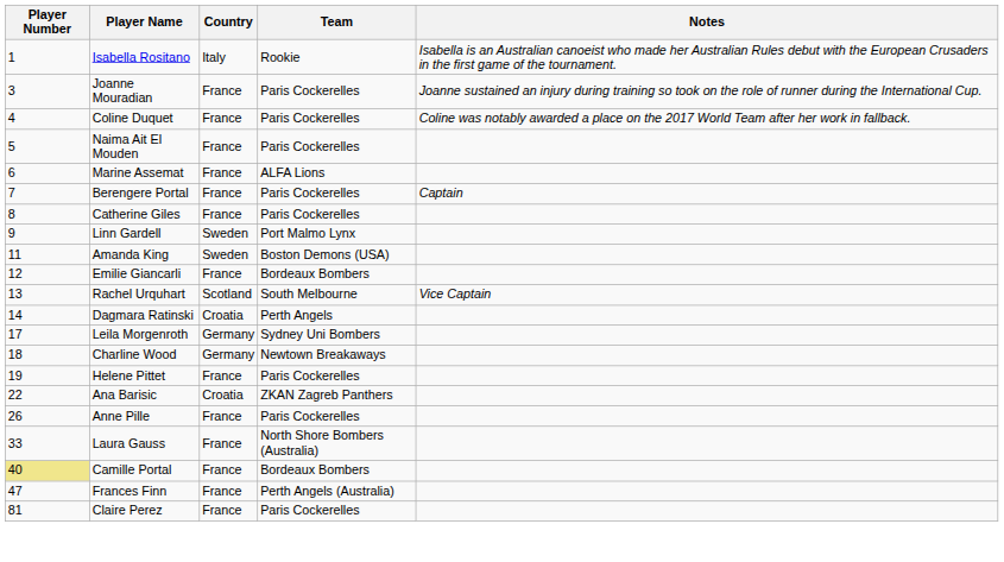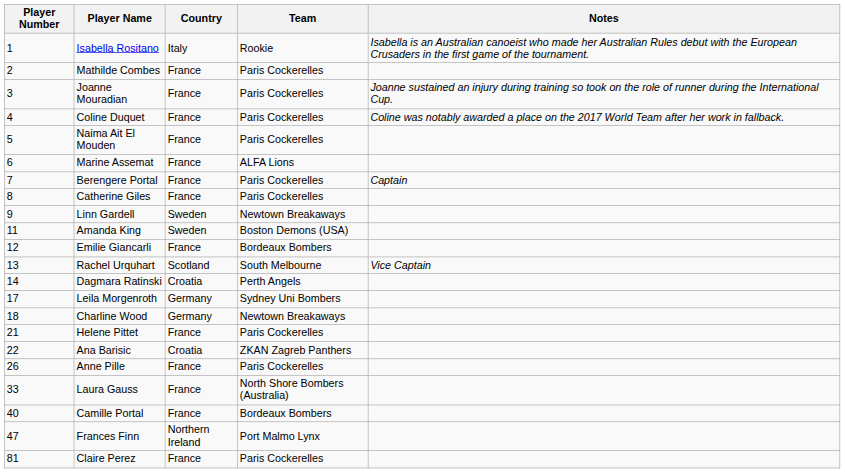+ row: 2 | Mathilde Combes | France | Paris Cockerelles
Linn Gardell | Team: Port Malmo Lynx -> Newtown Breakaways
Helene Pittet | Player Number: 19 -> 21
Camille Portal | Player Number: khaki background -> no background
Frances Finn | Country: France -> Northern Ireland
Frances Finn | Team: Perth Angels (Australia) -> Port Malmo Lynx
